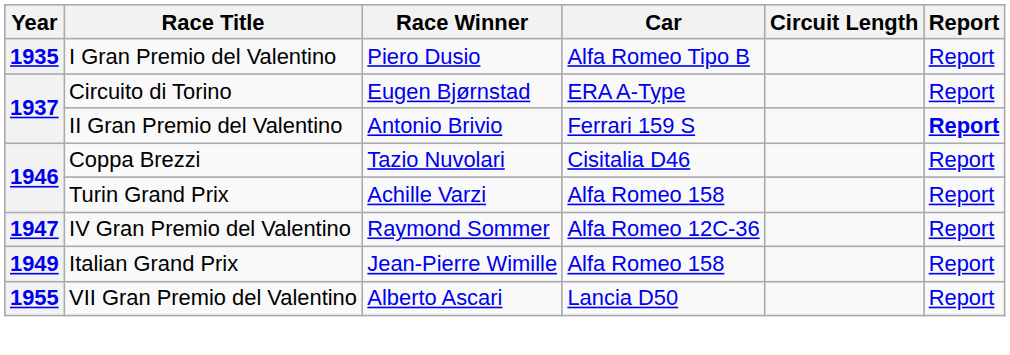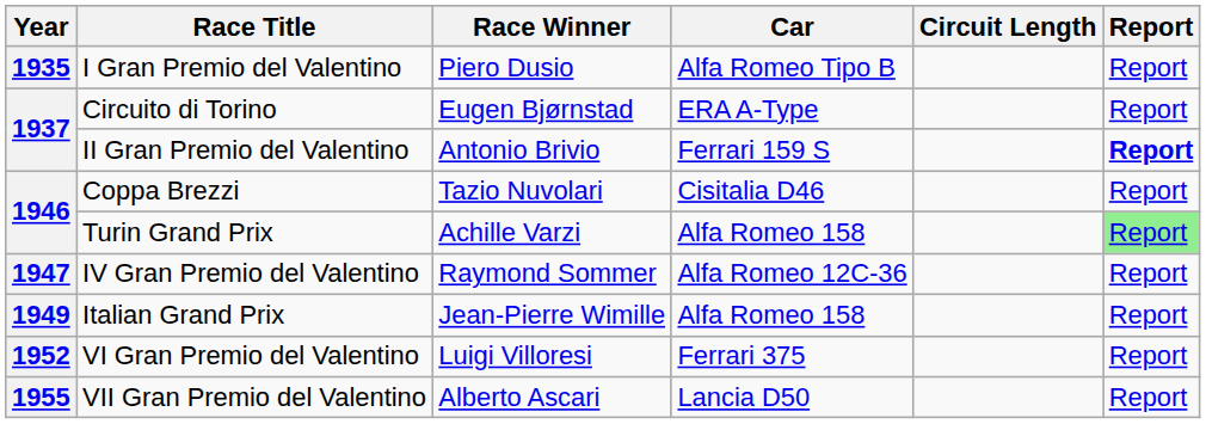Turin Grand Prix | Report: no background -> lightgreen background
+ row: 1952 | VI Gran Premio del Valentino | Luigi Villoresi | Ferrari 375 | Report
